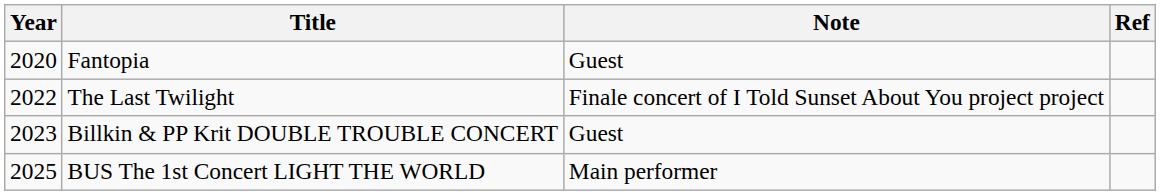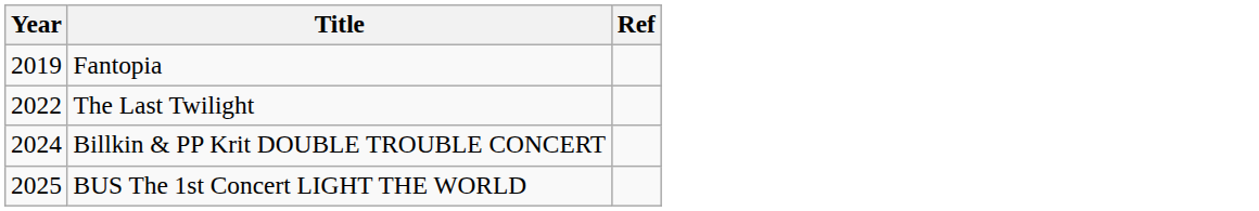- column: Note | Guest | Finale concert of I Told Sunset About You project project | Guest | Main performer
Fantopia | Year: 2020 -> 2019
Billkin & PP Krit DOUBLE TROUBLE CONCERT | Year: 2023 -> 2024
